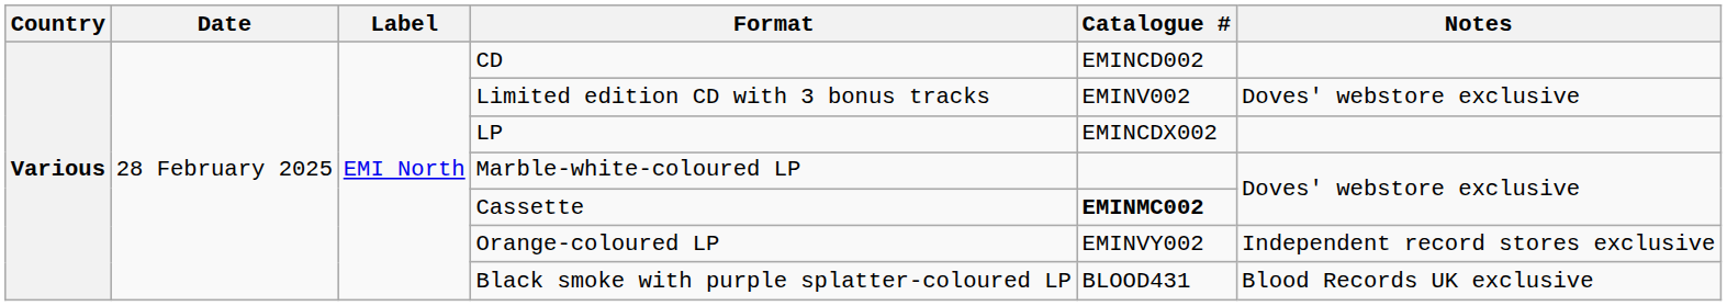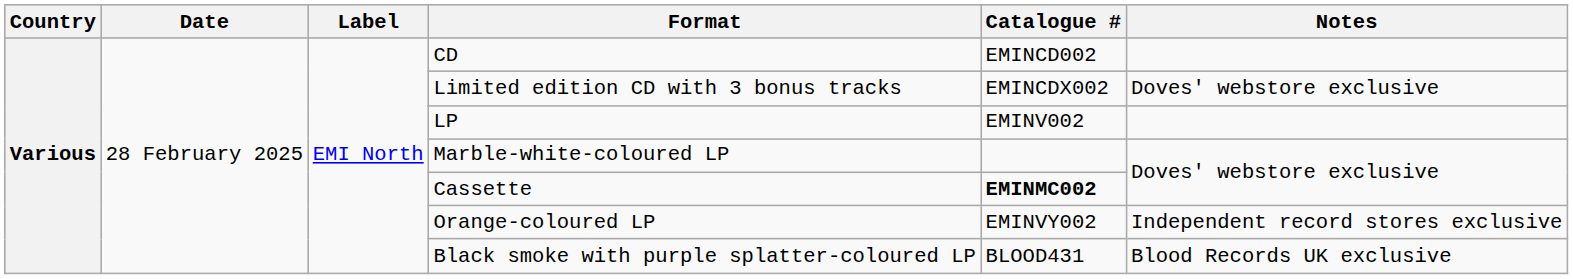Limited edition CD with 3 bonus tracks | Catalogue #: EMINV002 -> EMINCDX002
LP | Catalogue #: EMINCDX002 -> EMINV002
